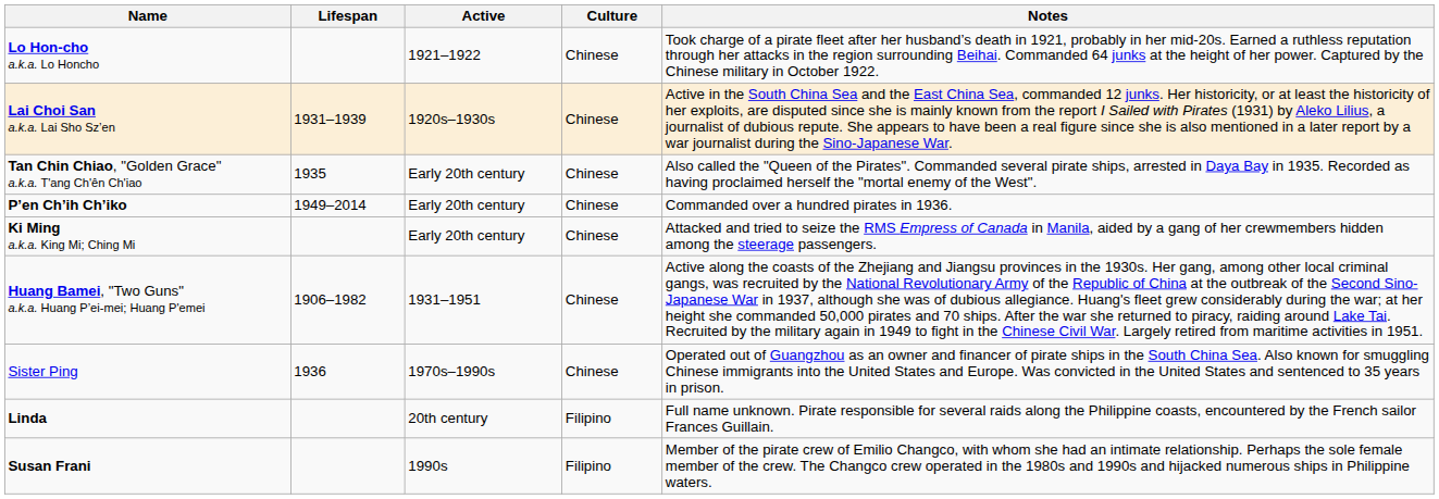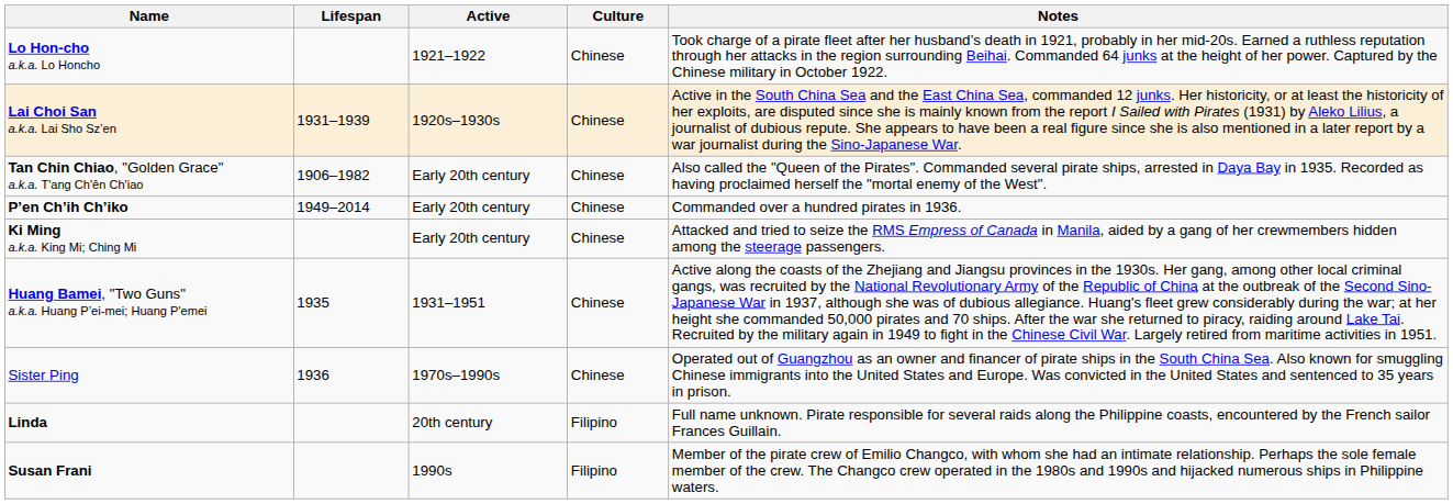Tan Chin Chiao, "Golden Grace" a.k.a. T'ang Ch'ên Ch'iao | Lifespan: 1935 -> 1906–1982
Huang Bamei, "Two Guns" a.k.a. Huang P’ei-mei; Huang P'emei | Lifespan: 1906–1982 -> 1935
